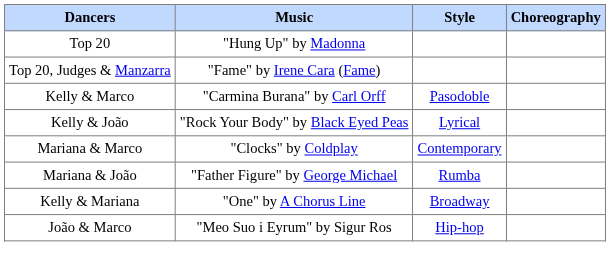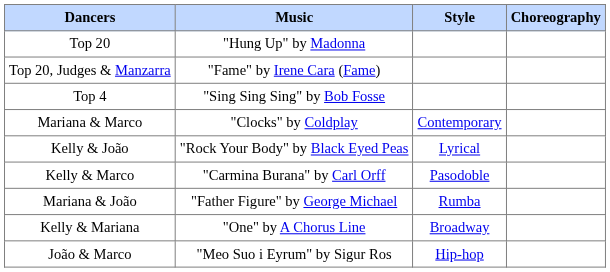+ row: Top 4 | "Sing Sing Sing" by Bob Fosse
rows swapped: Kelly & Marco <-> Mariana & Marco
